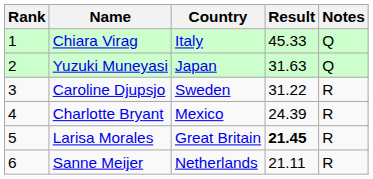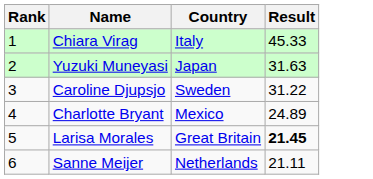- column: Notes | Q | Q | R | R | R | R
Charlotte Bryant | Result: 24.39 -> 24.89
